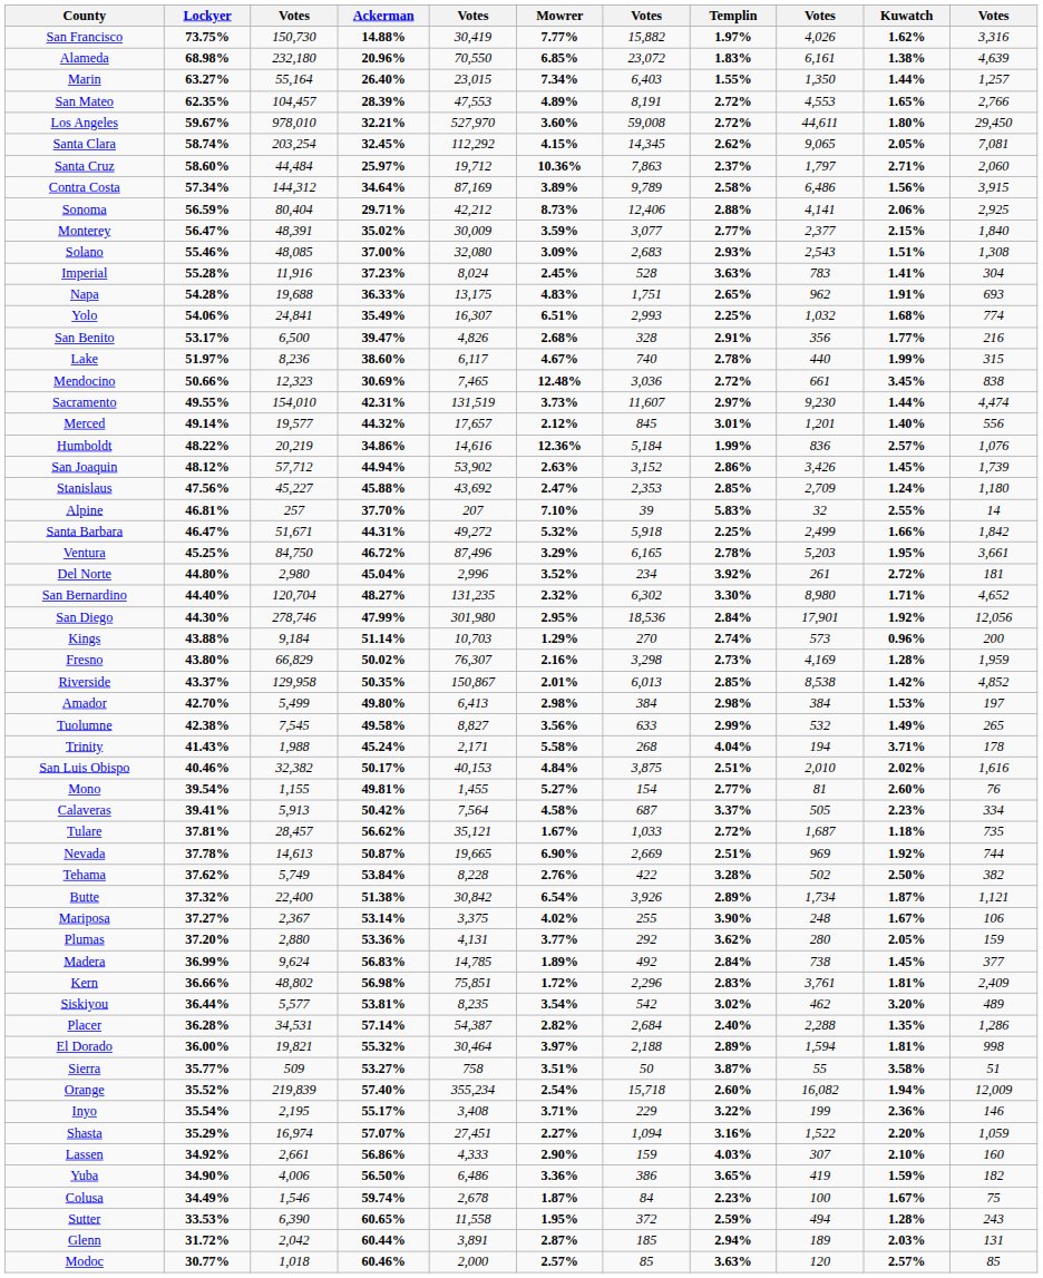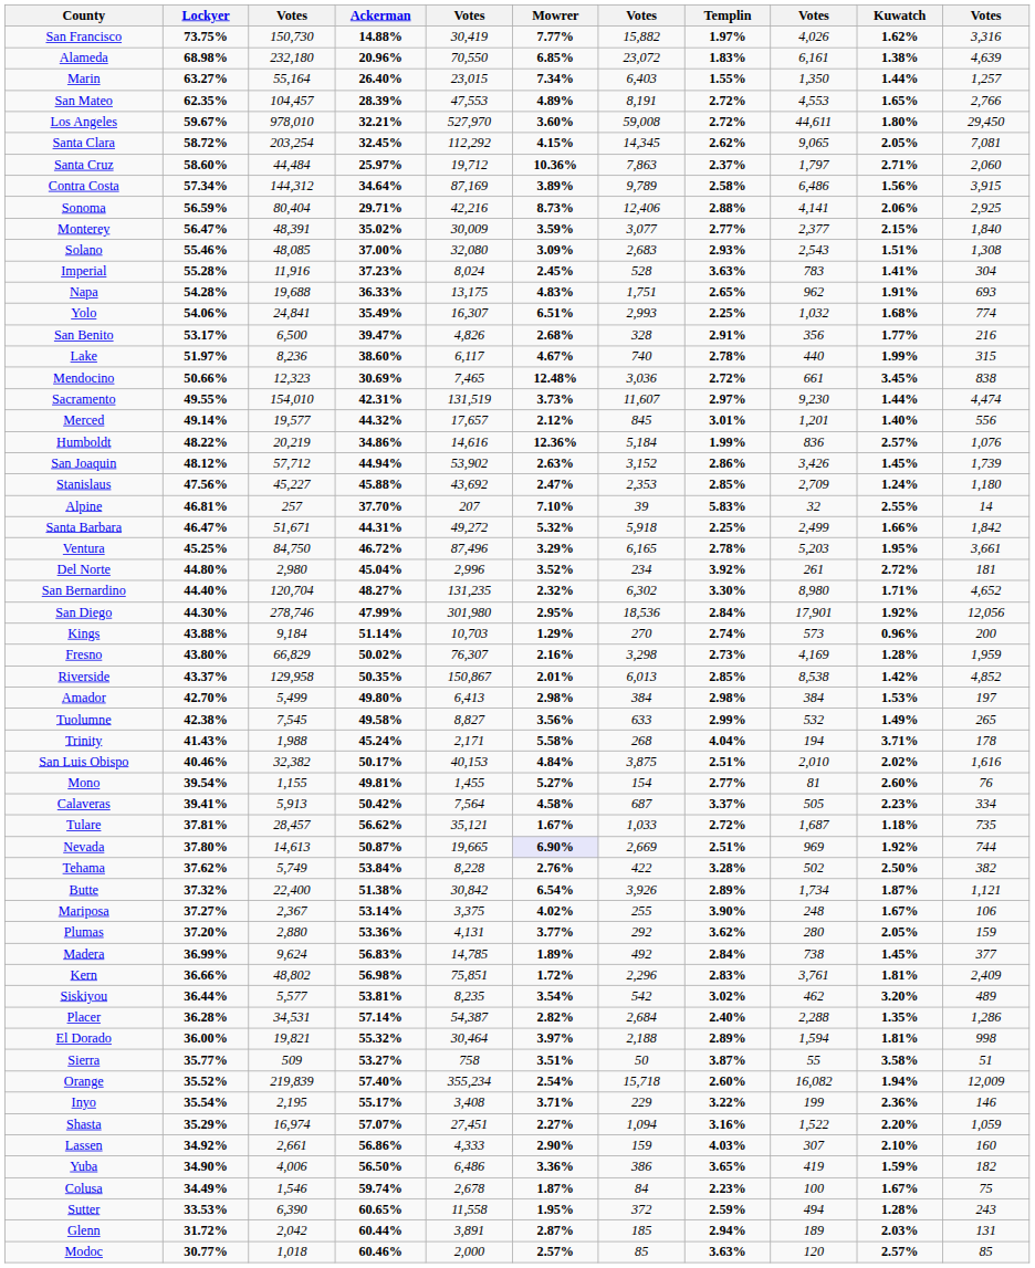Santa Clara | Lockyer: 58.74% -> 58.72%
Sonoma | column 5: 42,212 -> 42,216
Nevada | Lockyer: 37.78% -> 37.80%
Nevada | Mowrer: no background -> lavender background
